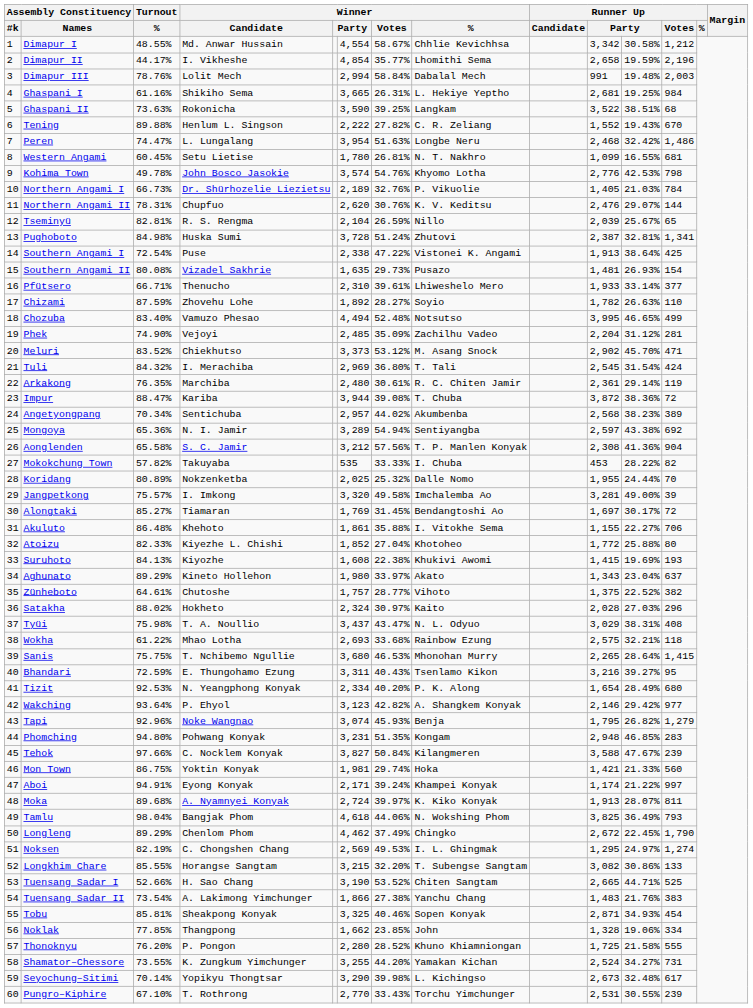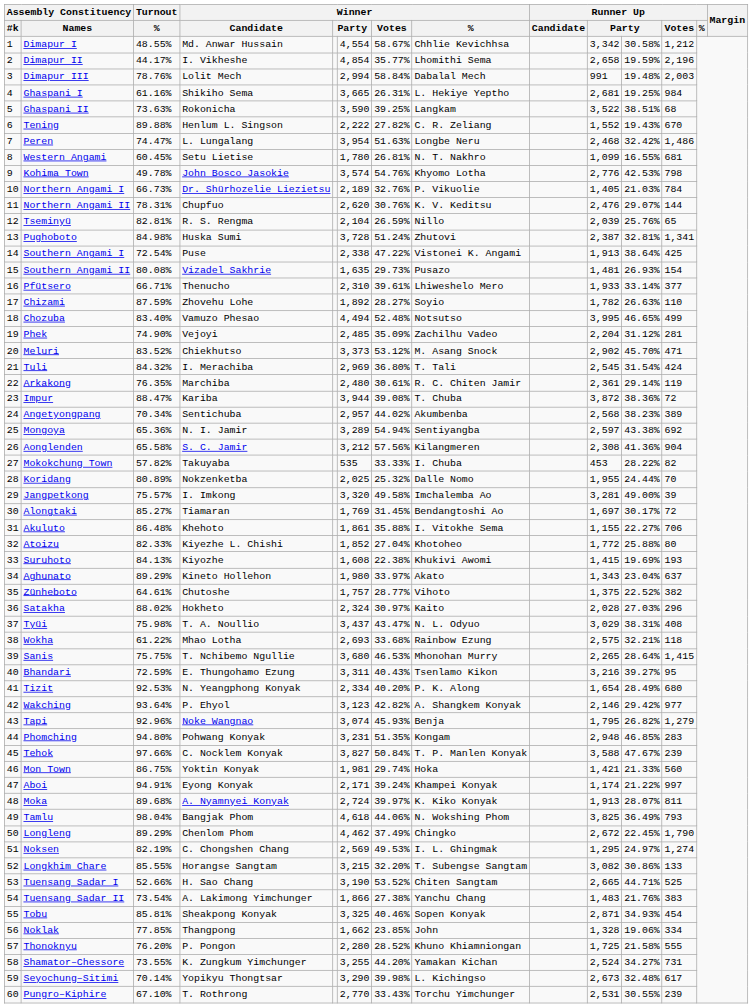Tseminyü | column 11: 25.67% -> 25.76%
Aonglenden | Winner / %: T. P. Manlen Konyak -> Kilangmeren
Tehok | Winner / %: Kilangmeren -> T. P. Manlen Konyak
